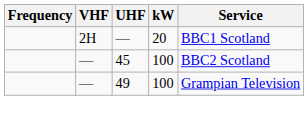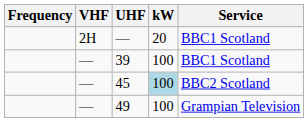+ row: — | 39 | 100 | BBC1 Scotland
45 | kW: no background -> lightblue background
